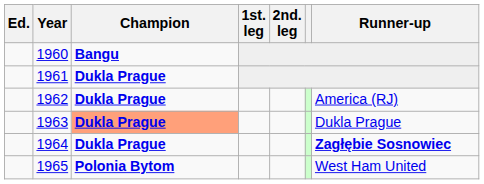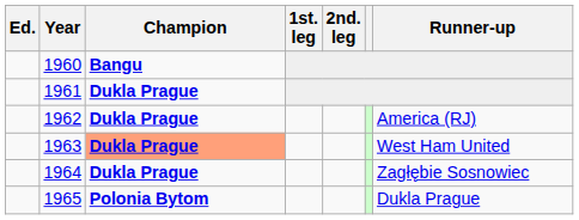1963 | Runner-up: Dukla Prague -> West Ham United
1964 | Runner-up: bold -> normal
1965 | Runner-up: West Ham United -> Dukla Prague
